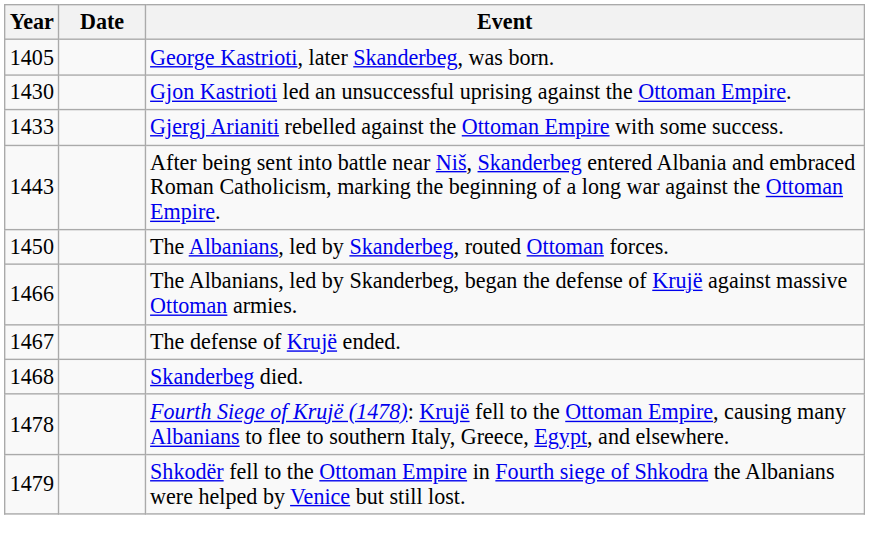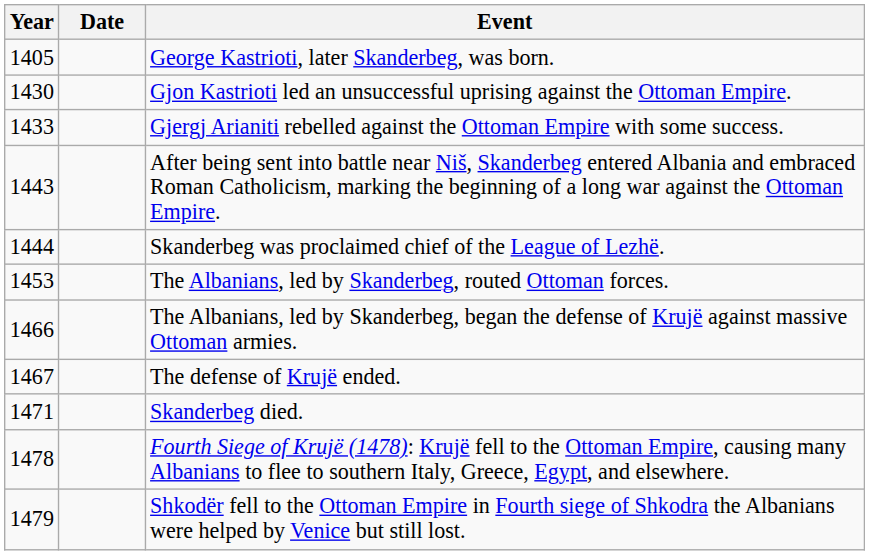+ row: 1444 | Skanderbeg was proclaimed chief of the League of Lezhë.
The Albanians, led by Skanderbeg, routed Ottoman forces. | Year: 1450 -> 1453
Skanderbeg died. | Year: 1468 -> 1471
